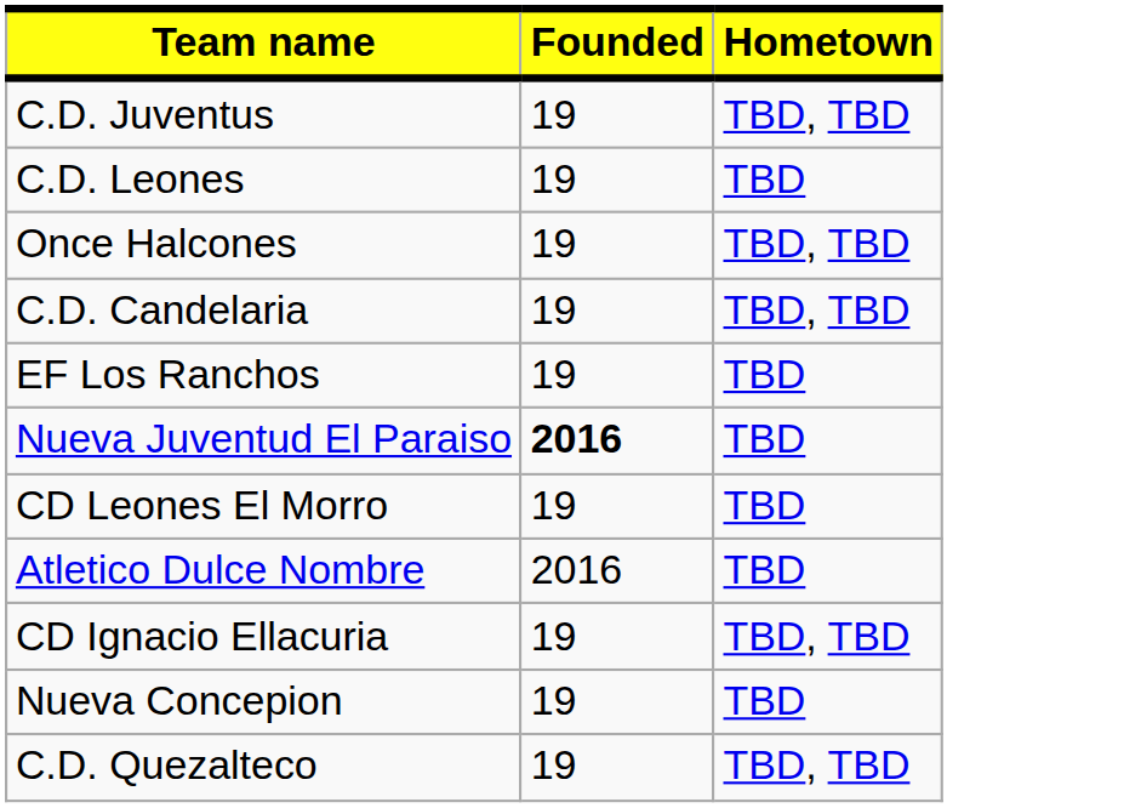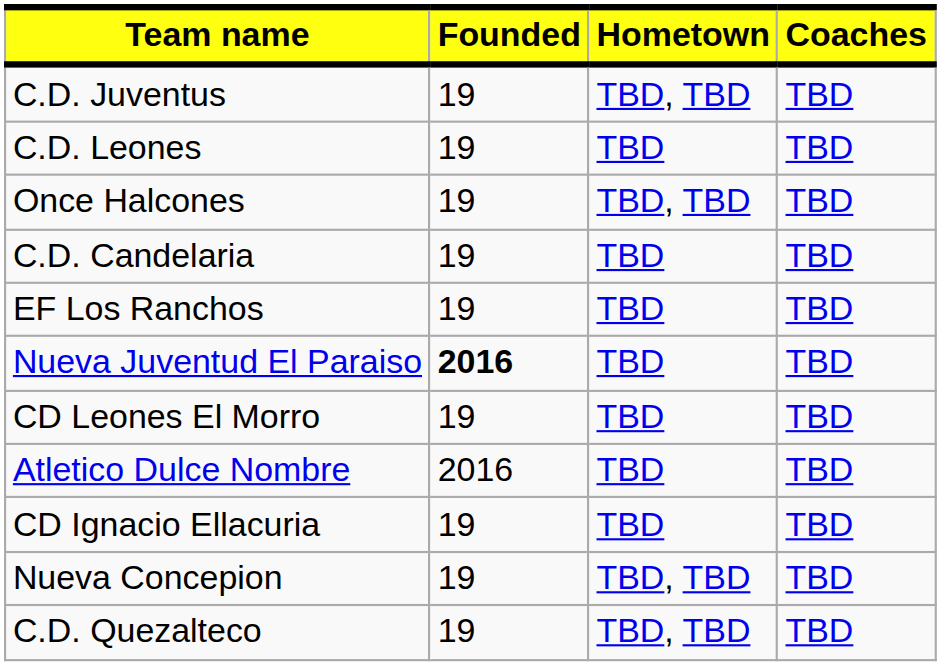+ column: Coaches | TBD | TBD | TBD | TBD | TBD | TBD | TBD | TBD | TBD | TBD | TBD
C.D. Candelaria | Hometown: TBD, TBD -> TBD
CD Ignacio Ellacuria | Hometown: TBD, TBD -> TBD
Nueva Concepion | Hometown: TBD -> TBD, TBD
